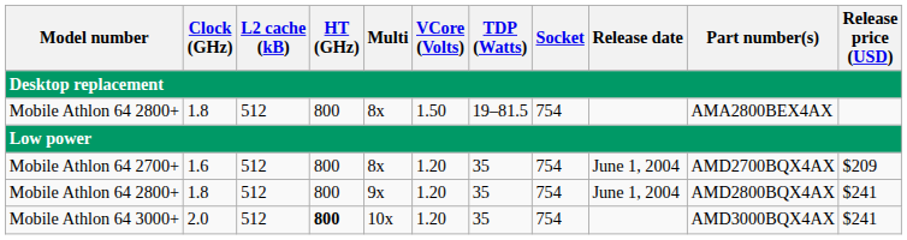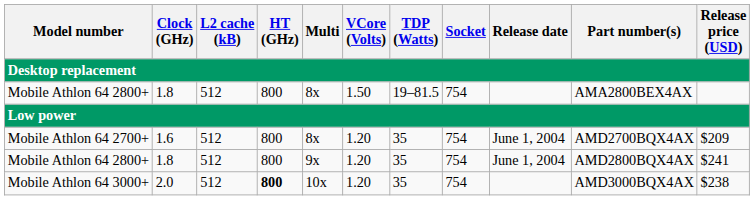Mobile Athlon 64 3000+ | Release price (USD): $241 -> $238
